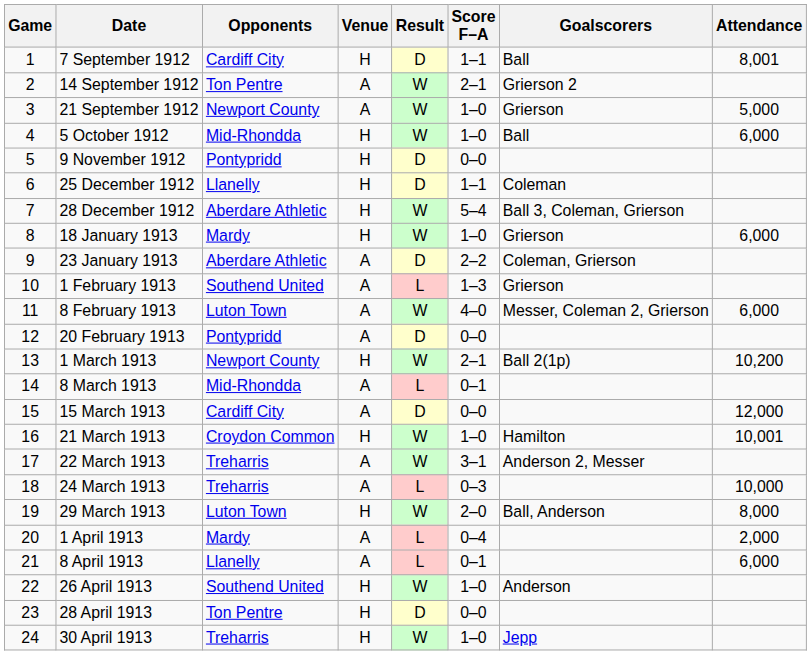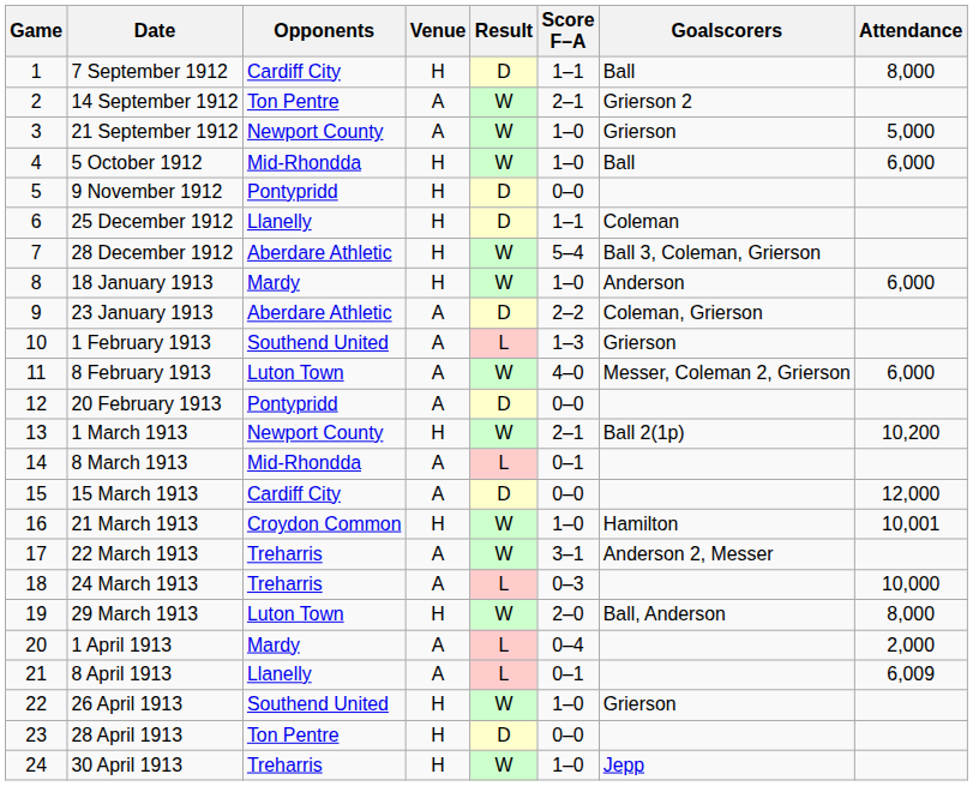7 September 1912 | Attendance: 8,001 -> 8,000
18 January 1913 | Goalscorers: Grierson -> Anderson
8 April 1913 | Attendance: 6,000 -> 6,009
26 April 1913 | Goalscorers: Anderson -> Grierson
